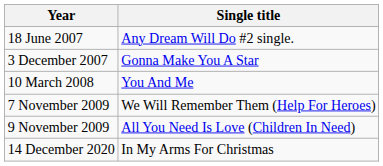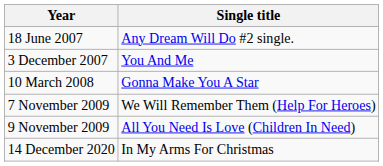3 December 2007 | Single title: Gonna Make You A Star -> You And Me
10 March 2008 | Single title: You And Me -> Gonna Make You A Star
